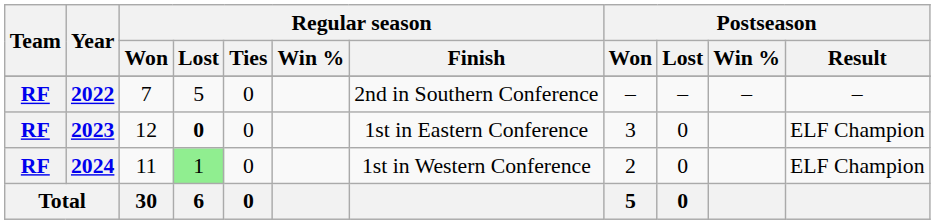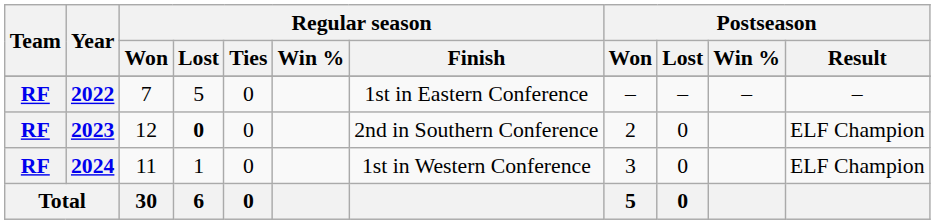2022 | Regular season / Finish: 2nd in Southern Conference -> 1st in Eastern Conference
2023 | Regular season / Finish: 1st in Eastern Conference -> 2nd in Southern Conference
2023 | Postseason / Won: 3 -> 2
2024 | Regular season / Lost: lightgreen background -> no background
2024 | Postseason / Won: 2 -> 3
